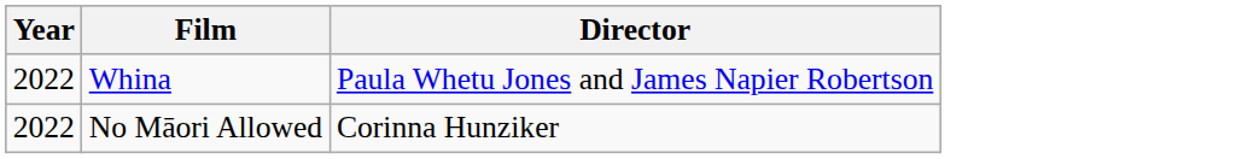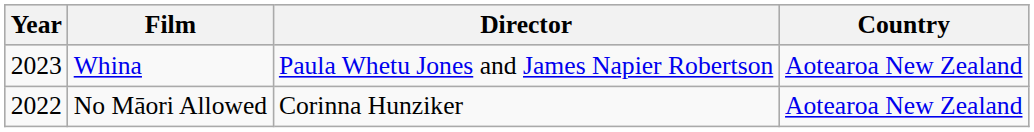+ column: Country | Aotearoa New Zealand | Aotearoa New Zealand
Whina | Year: 2022 -> 2023
